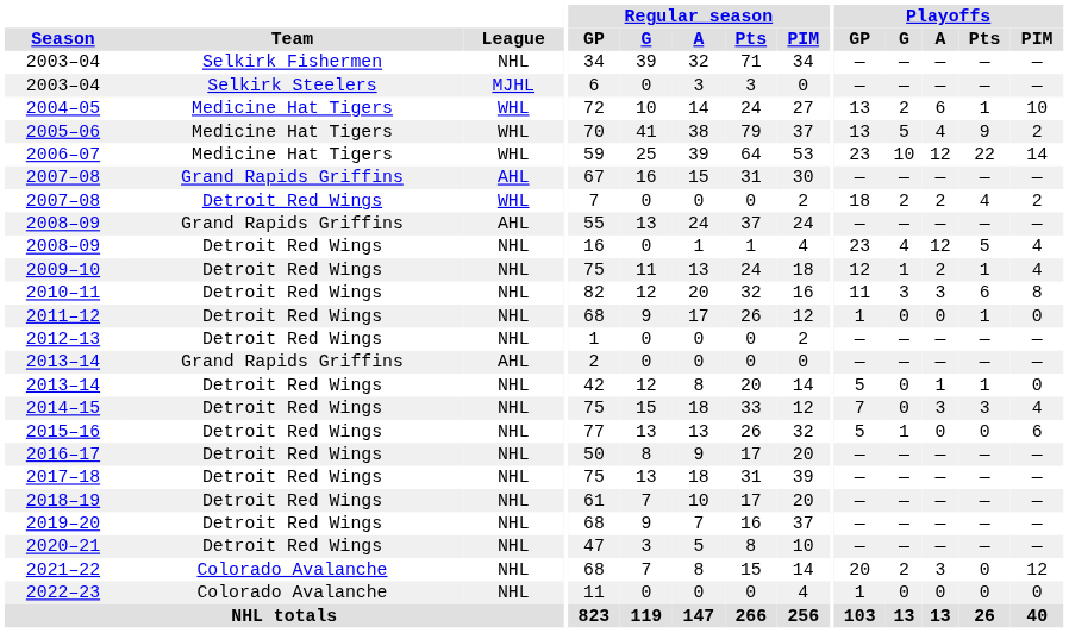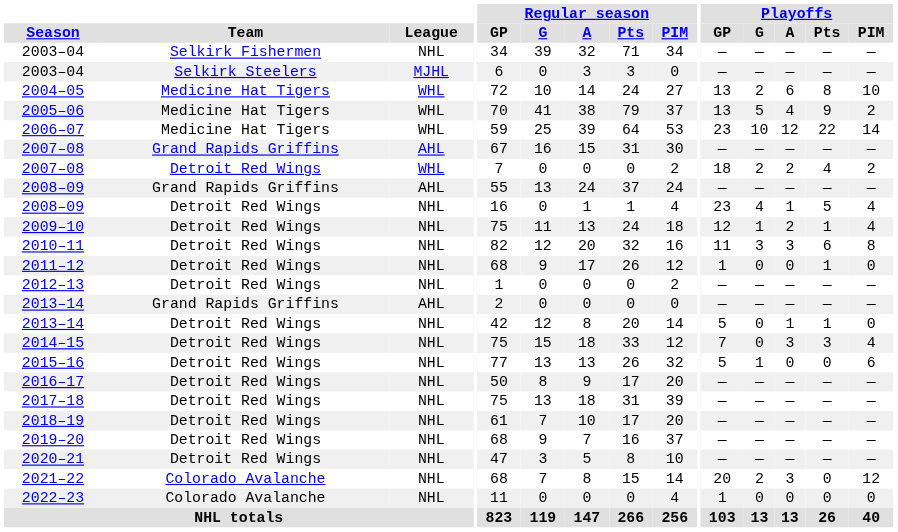2004–05 | Playoffs / Pts: 1 -> 8
2008–09 / Detroit Red Wings | Playoffs / A: 12 -> 1
